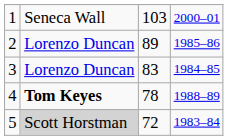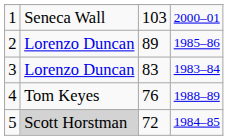3 | column 4: 1984–85 -> 1983–84
4 | column 2: bold -> normal
4 | column 3: 78 -> 76
5 | column 4: 1983–84 -> 1984–85
